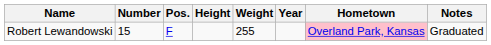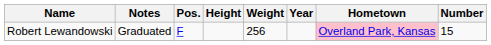columns swapped: Number <-> Notes
Robert Lewandowski | Weight: 255 -> 256
